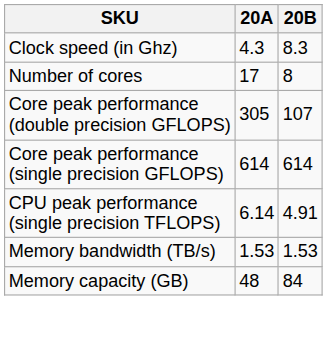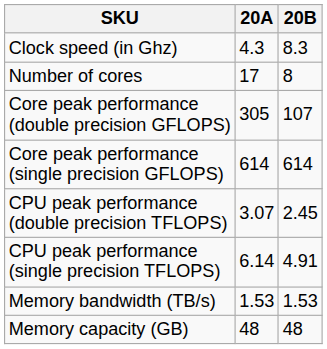+ row: CPU peak performance (double precision TFLOPS) | 3.07 | 2.45
Memory capacity (GB) | 20B: 84 -> 48
